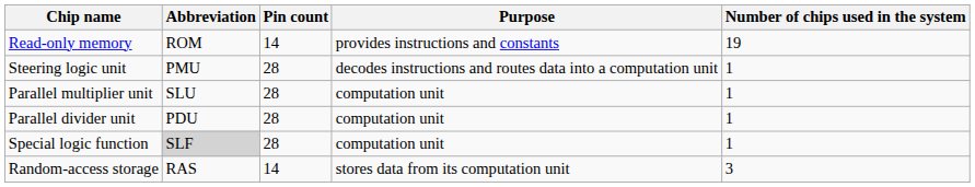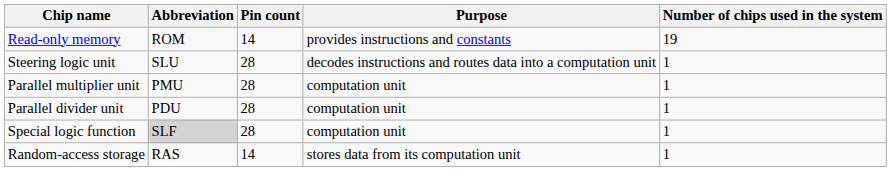Steering logic unit | Abbreviation: PMU -> SLU
Parallel multiplier unit | Abbreviation: SLU -> PMU
Random-access storage | Number of chips used in the system: 3 -> 1
